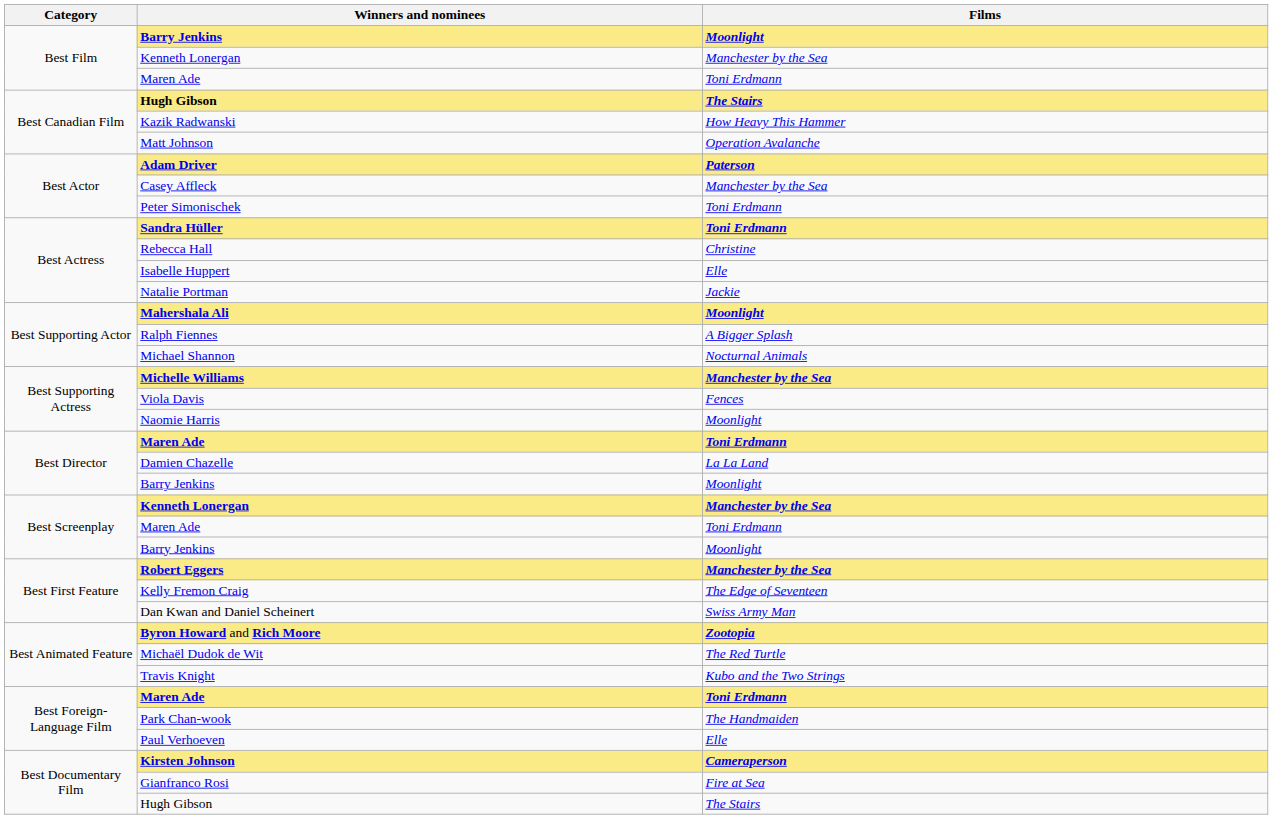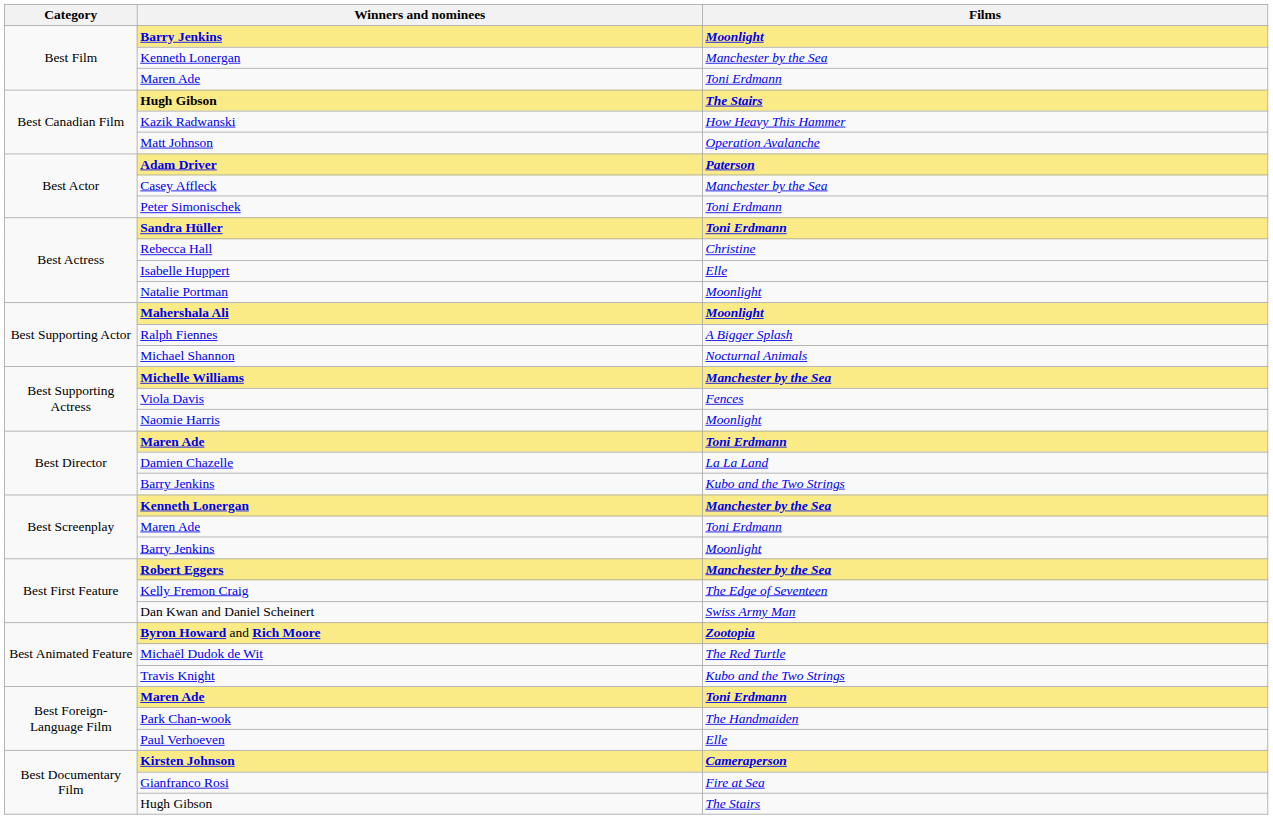Natalie Portman | Films: Jackie -> Moonlight
Best Director / Barry Jenkins | Films: Moonlight -> Kubo and the Two Strings
